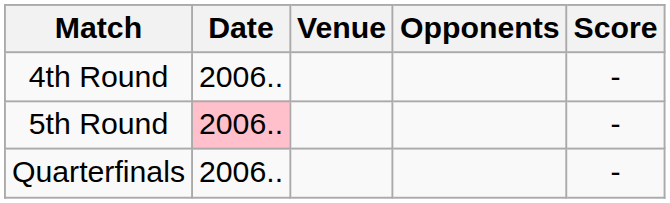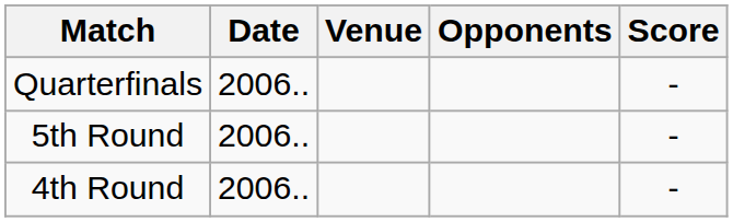rows swapped: 4th Round <-> Quarterfinals
5th Round | Date: pink background -> no background
